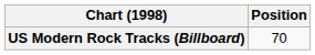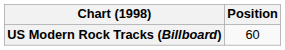US Modern Rock Tracks (Billboard) | Position: 70 -> 60
